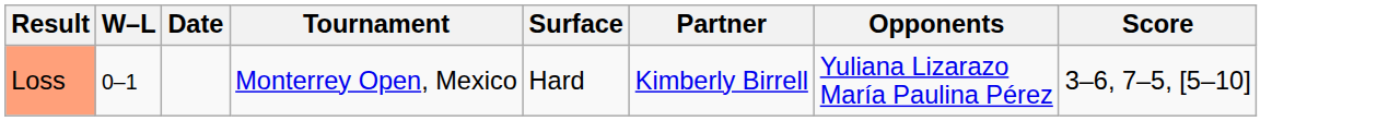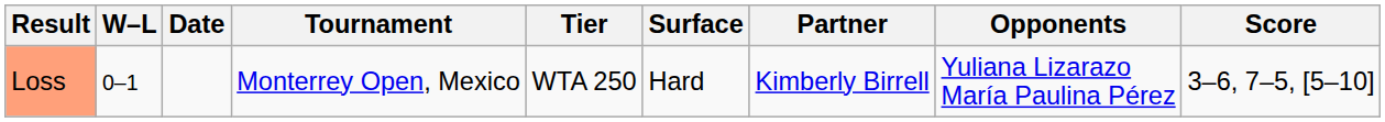+ column: Tier | WTA 250
